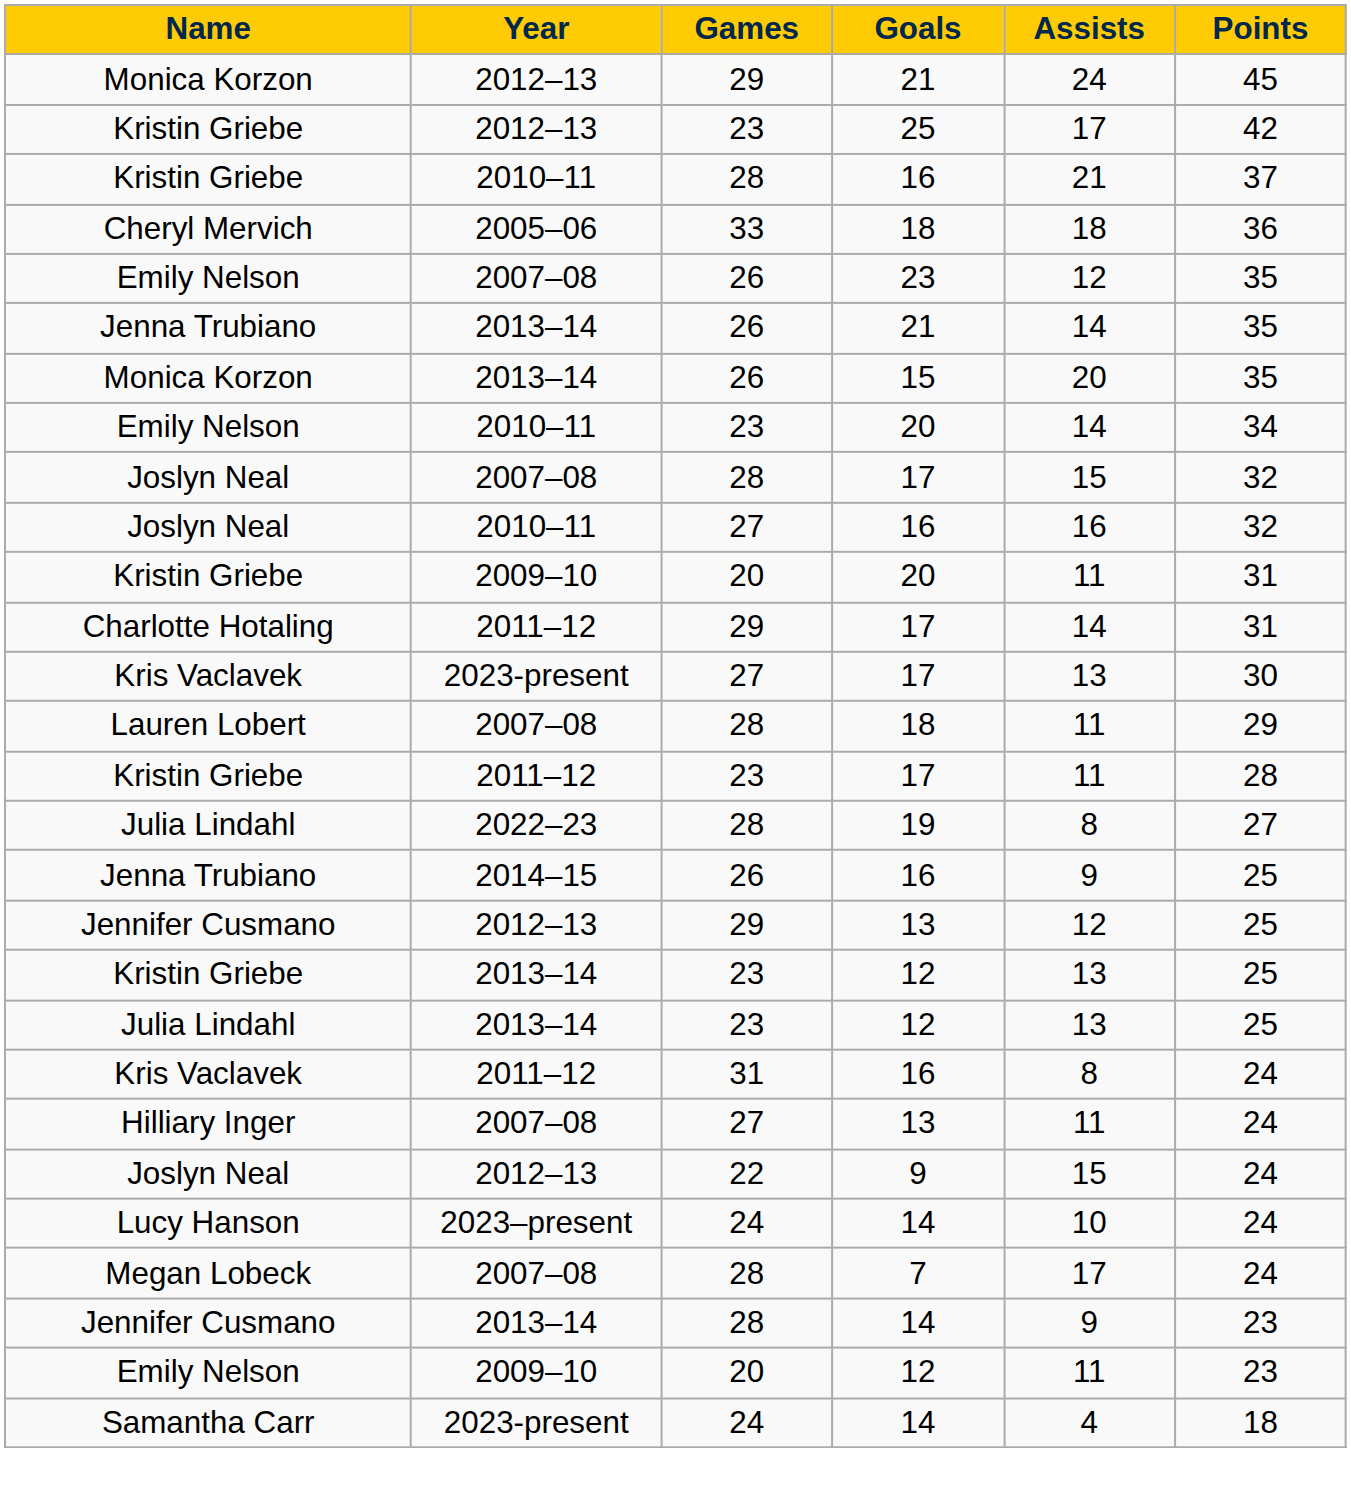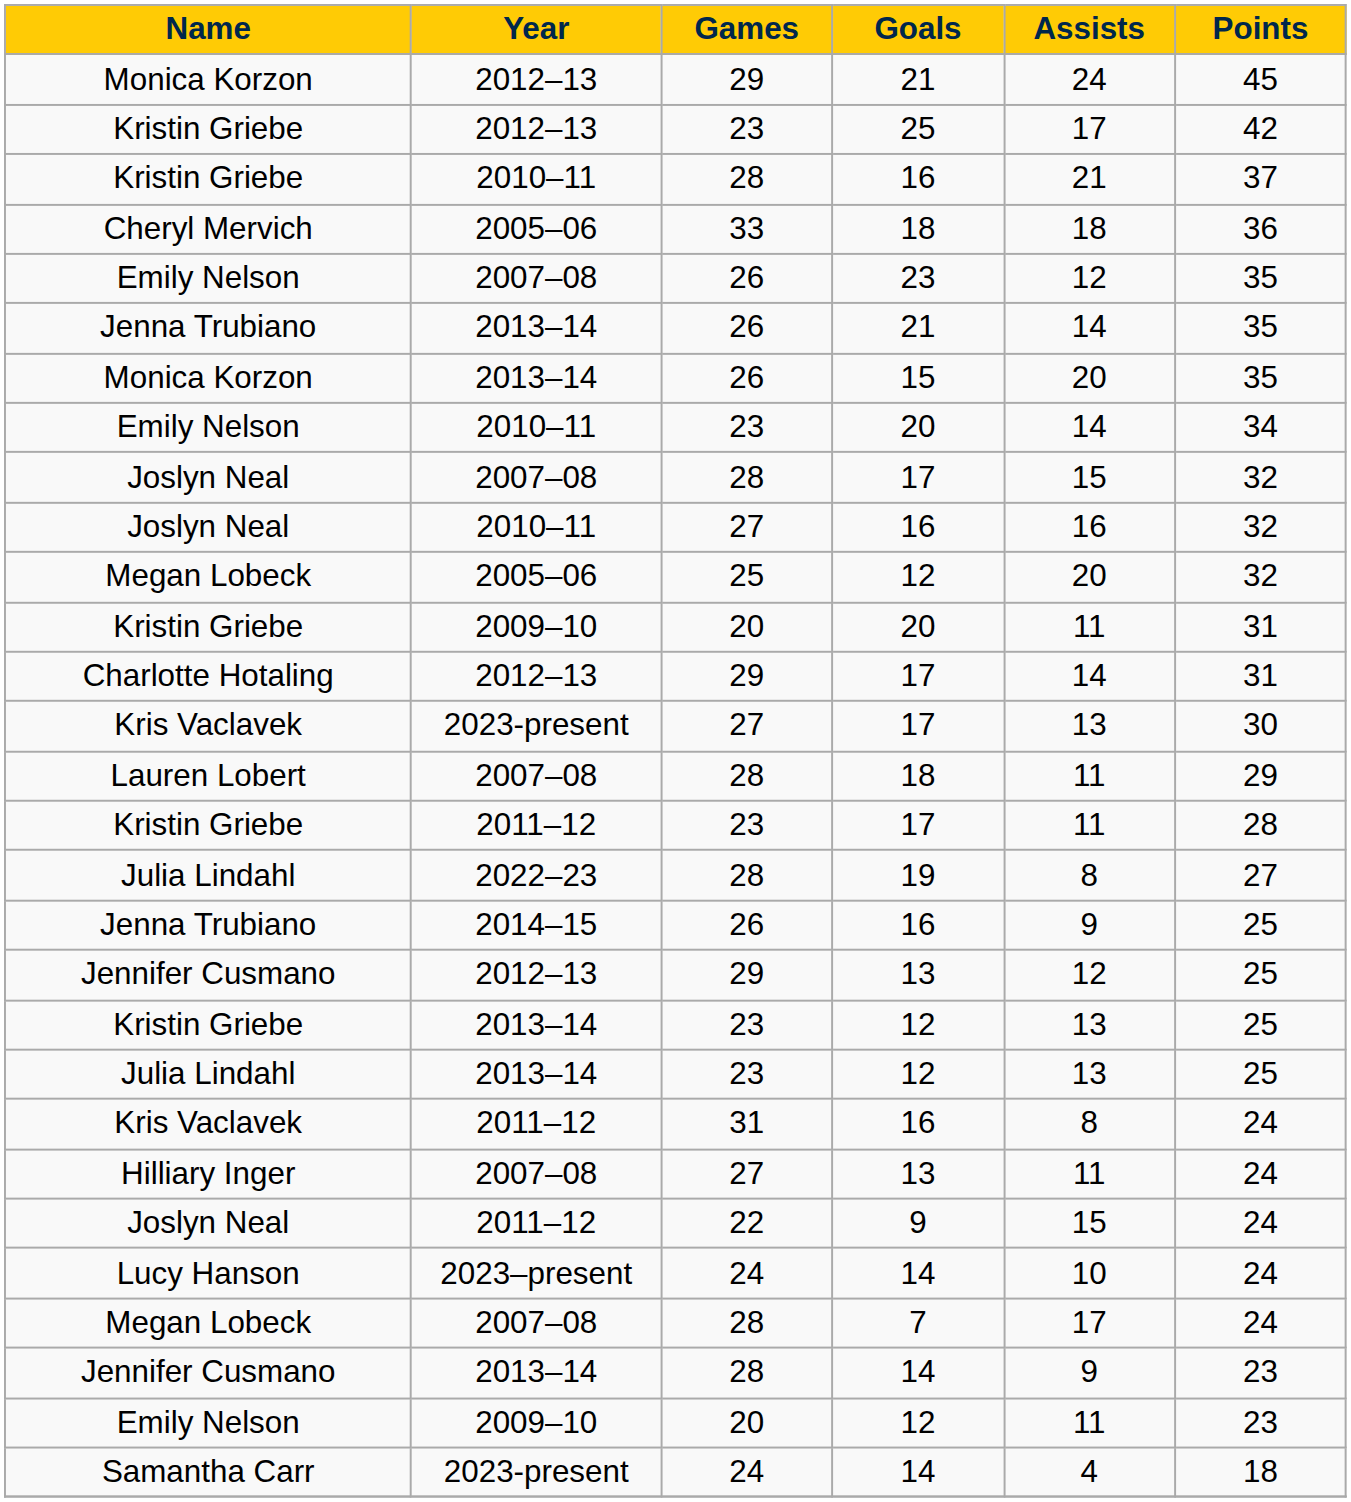+ row: Megan Lobeck | 2005–06 | 25 | 12 | 20 | 32
Charlotte Hotaling | Year: 2011–12 -> 2012–13
Joslyn Neal / 9 | Year: 2012–13 -> 2011–12
